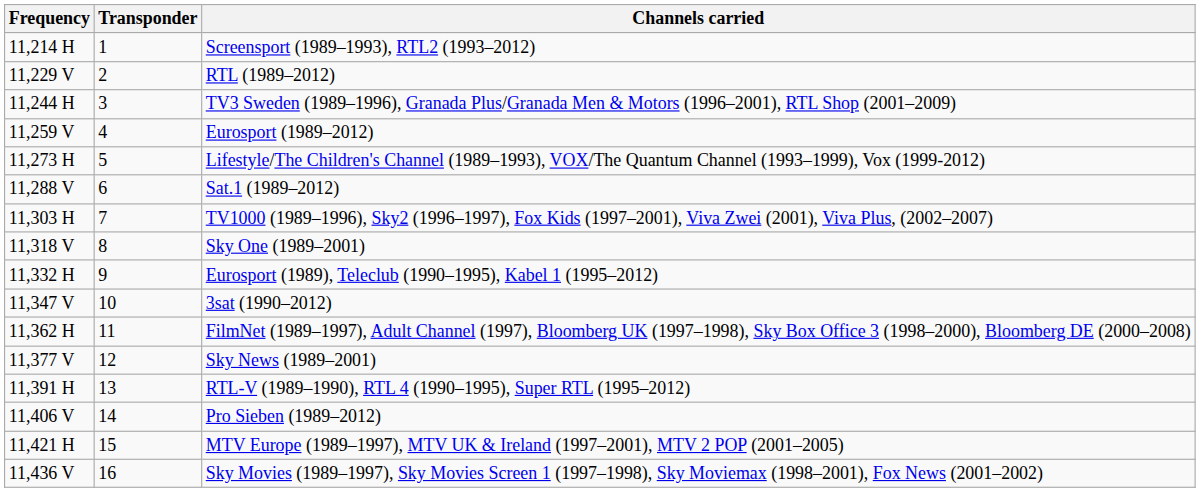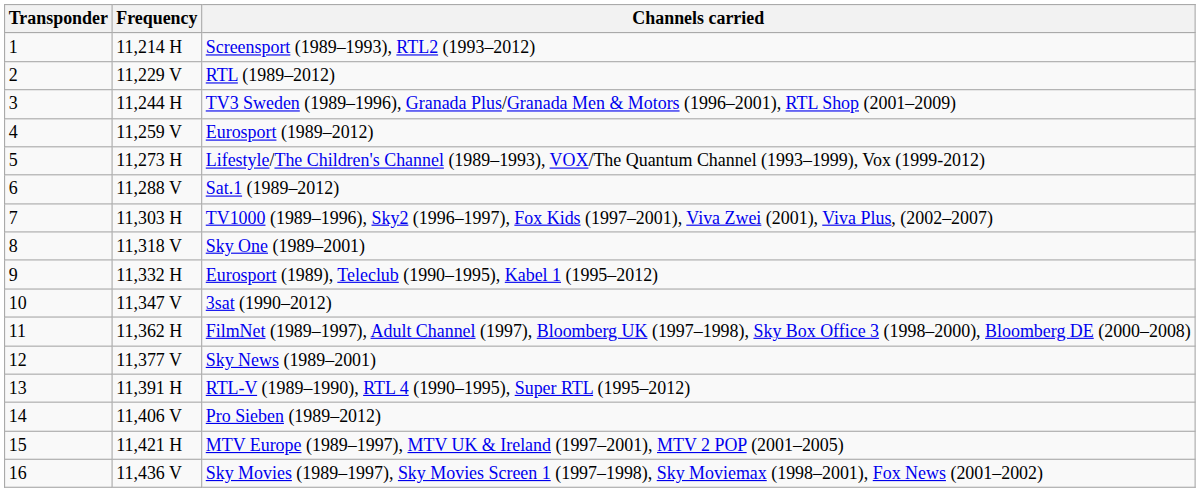columns swapped: Transponder <-> Frequency
